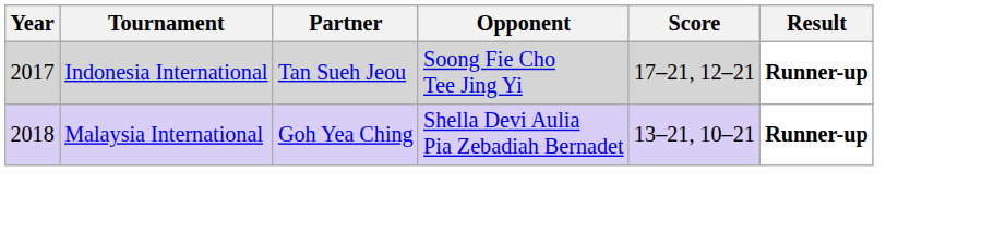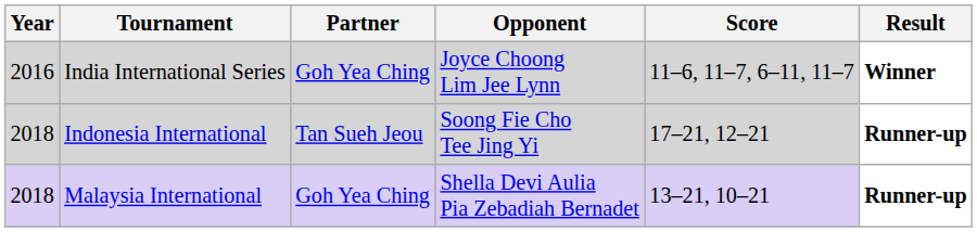+ row: 2016 | India International Series | Goh Yea Ching | Joyce Choong Lim Jee Lynn | 11–6, 11–7, 6–11, 11–7 | Winner
Indonesia International | Year: 2017 -> 2018
